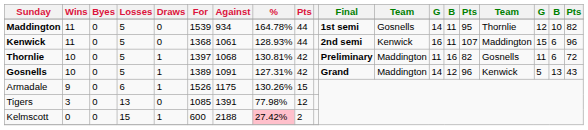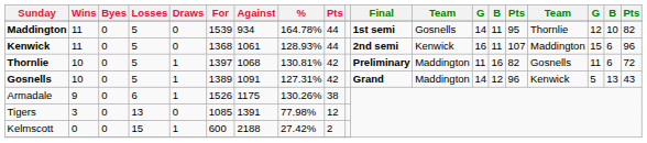Armadale | column 9: 15 -> 38
Kelmscott | %: pink background -> no background
